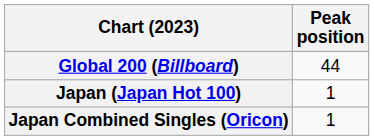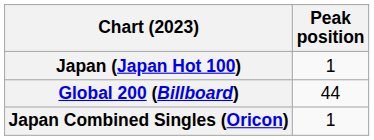rows swapped: Global 200 (Billboard) <-> Japan (Japan Hot 100)
